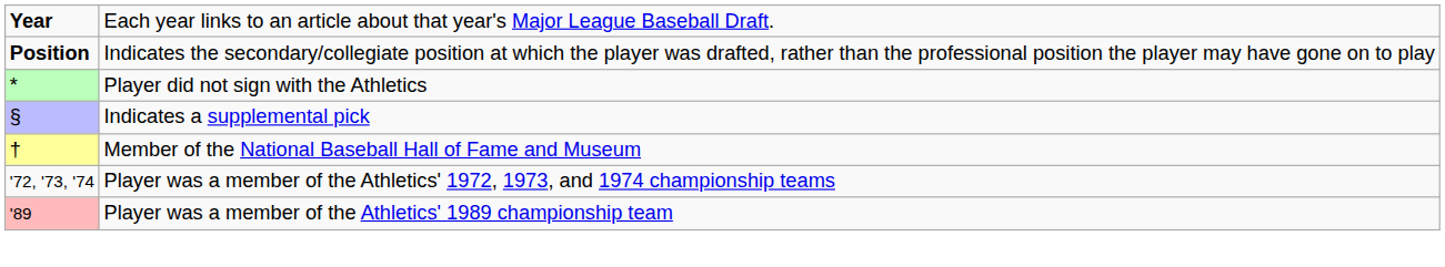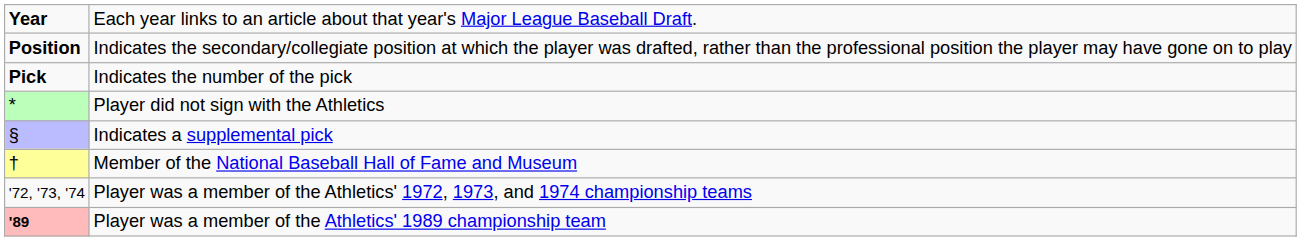+ row: Pick | Indicates the number of the pick
Player was a member of the Athletics' 1989 championship team | column 1: normal -> bold
